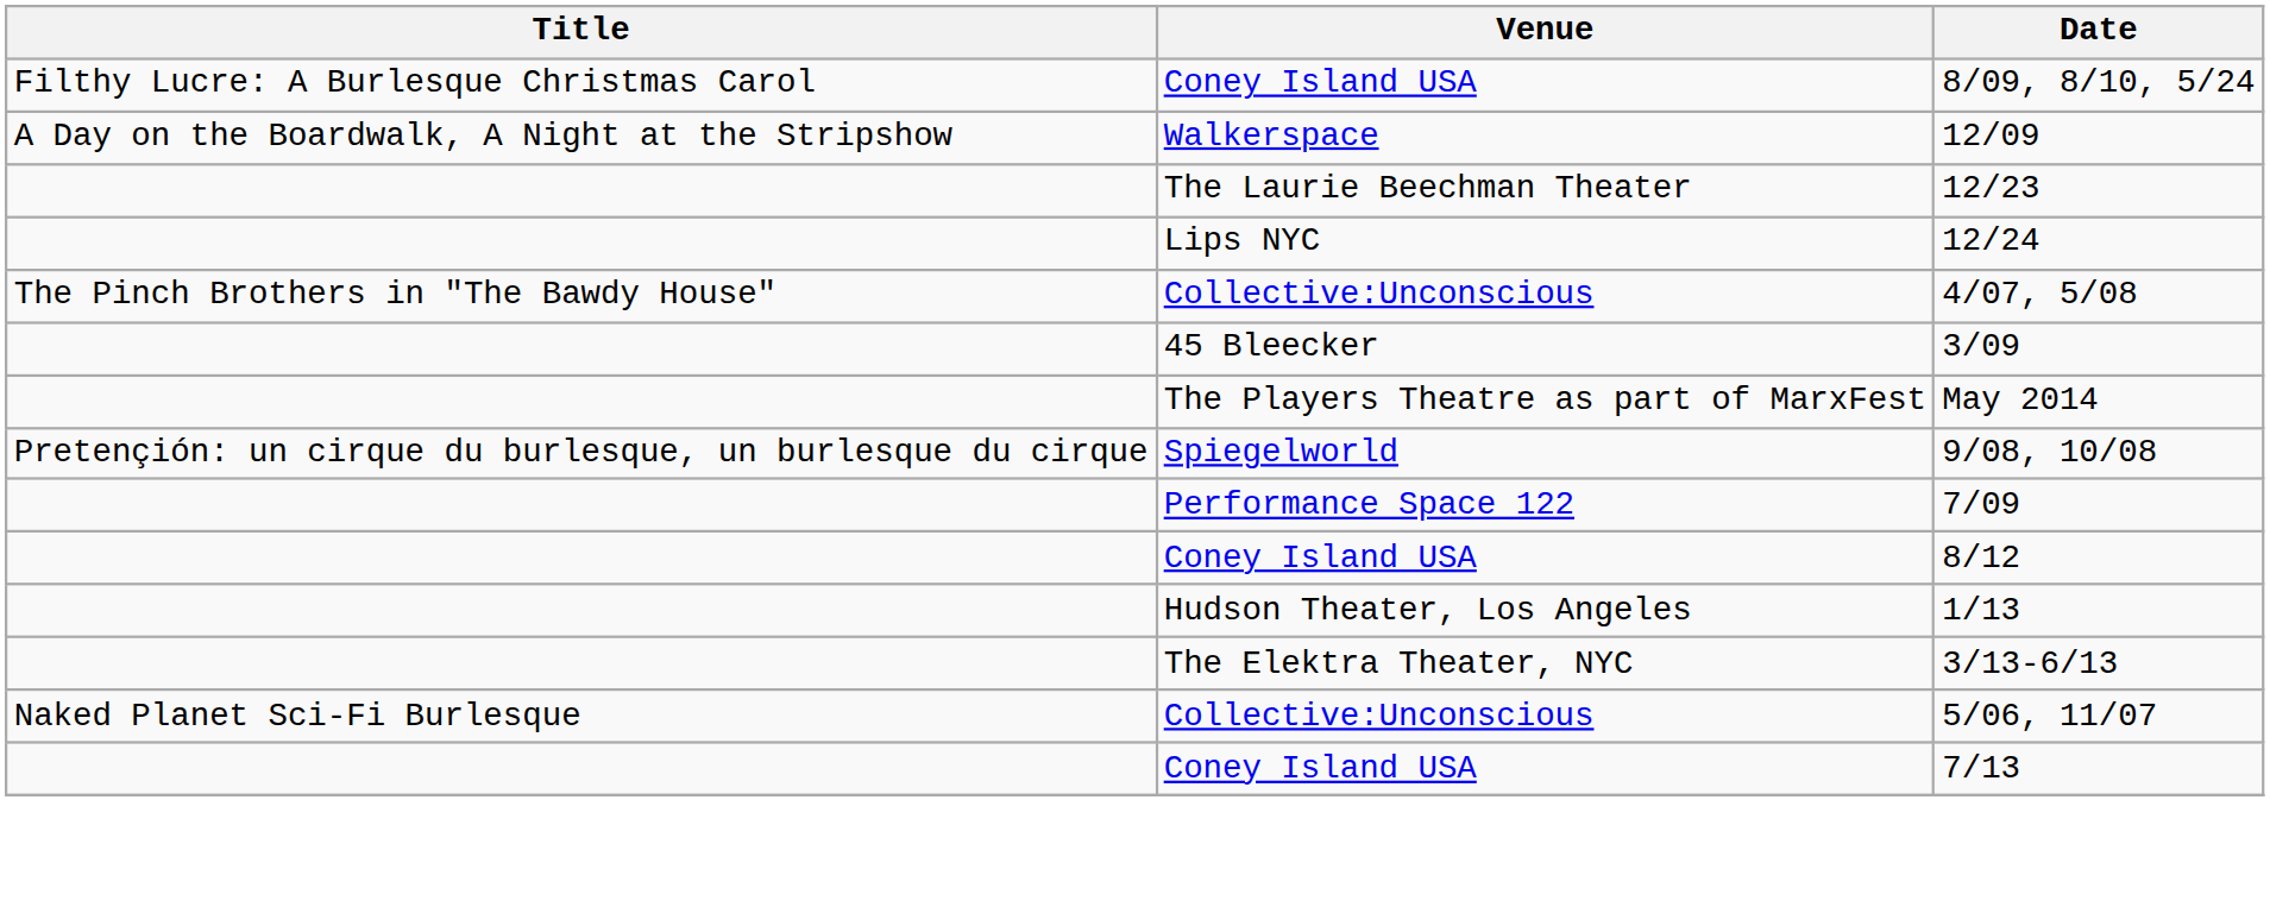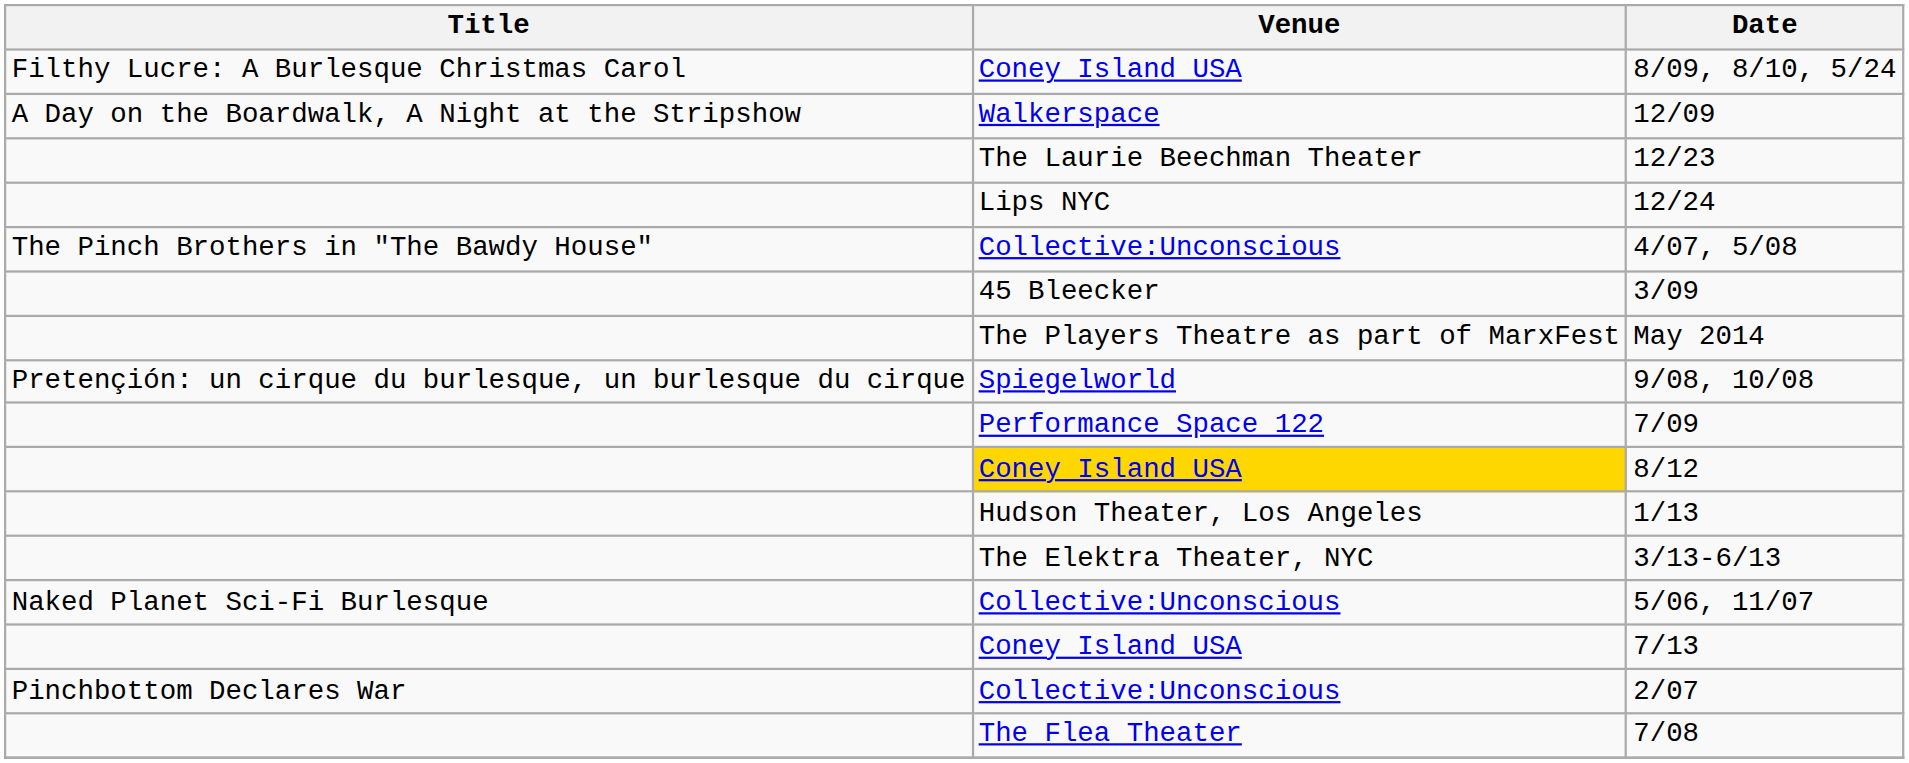8/12 | Venue: no background -> gold background
+ row: Pinchbottom Declares War | Collective:Unconscious | 2/07
+ row: The Flea Theater | 7/08
